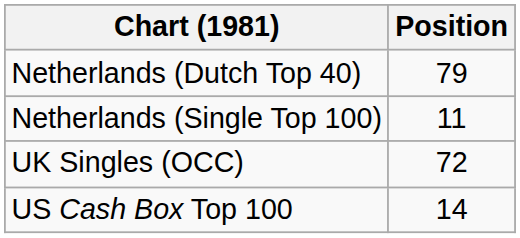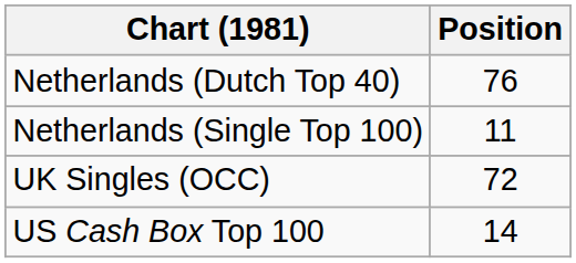Netherlands (Dutch Top 40) | Position: 79 -> 76
